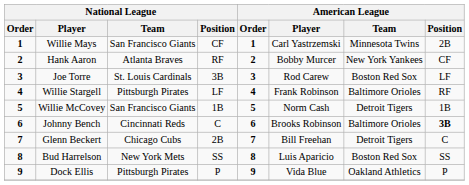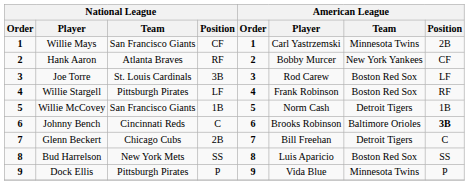Willie Stargell | American League / Team: Baltimore Orioles -> Boston Red Sox
Dock Ellis | American League / Team: Oakland Athletics -> Minnesota Twins
